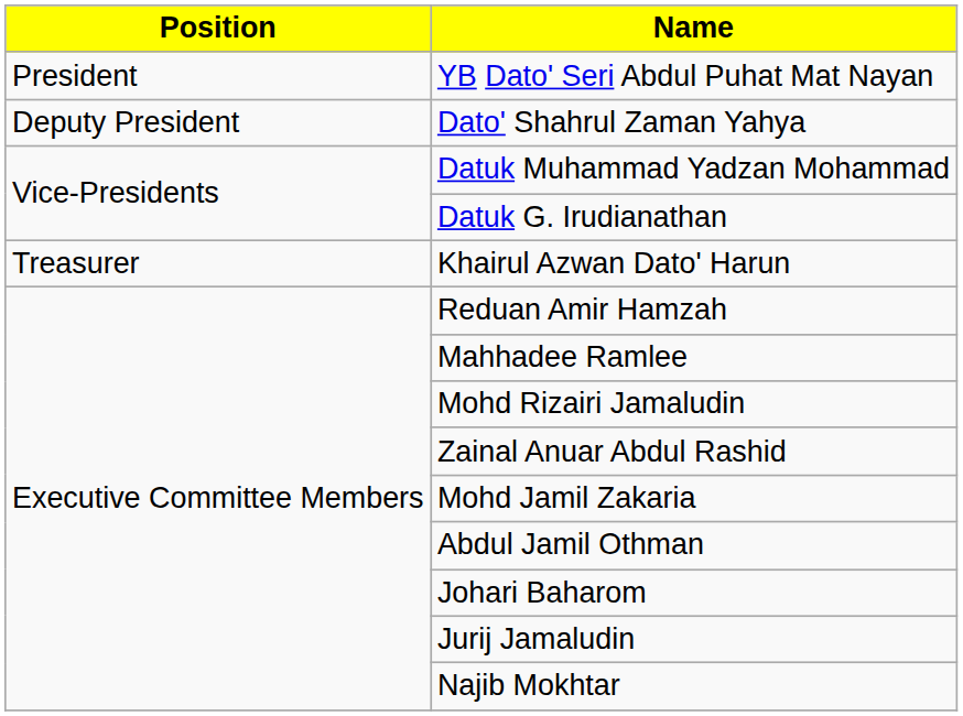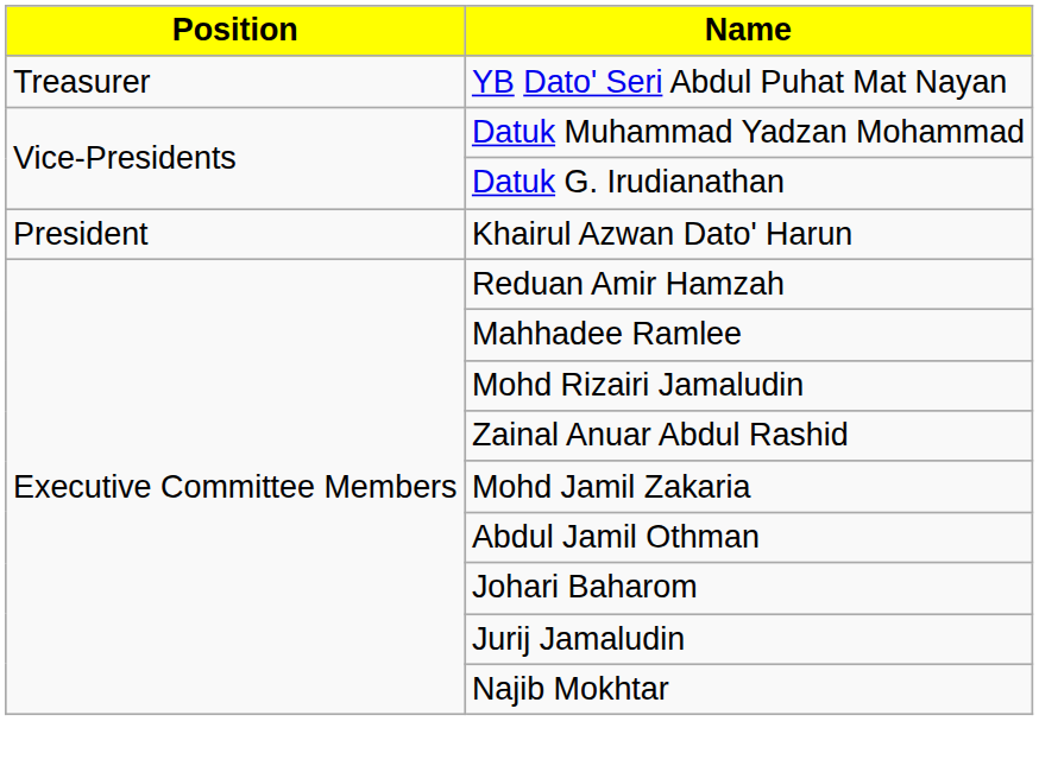YB Dato' Seri Abdul Puhat Mat Nayan | Position: President -> Treasurer
- row: Deputy President | Dato' Shahrul Zaman Yahya
Khairul Azwan Dato' Harun | Position: Treasurer -> President
